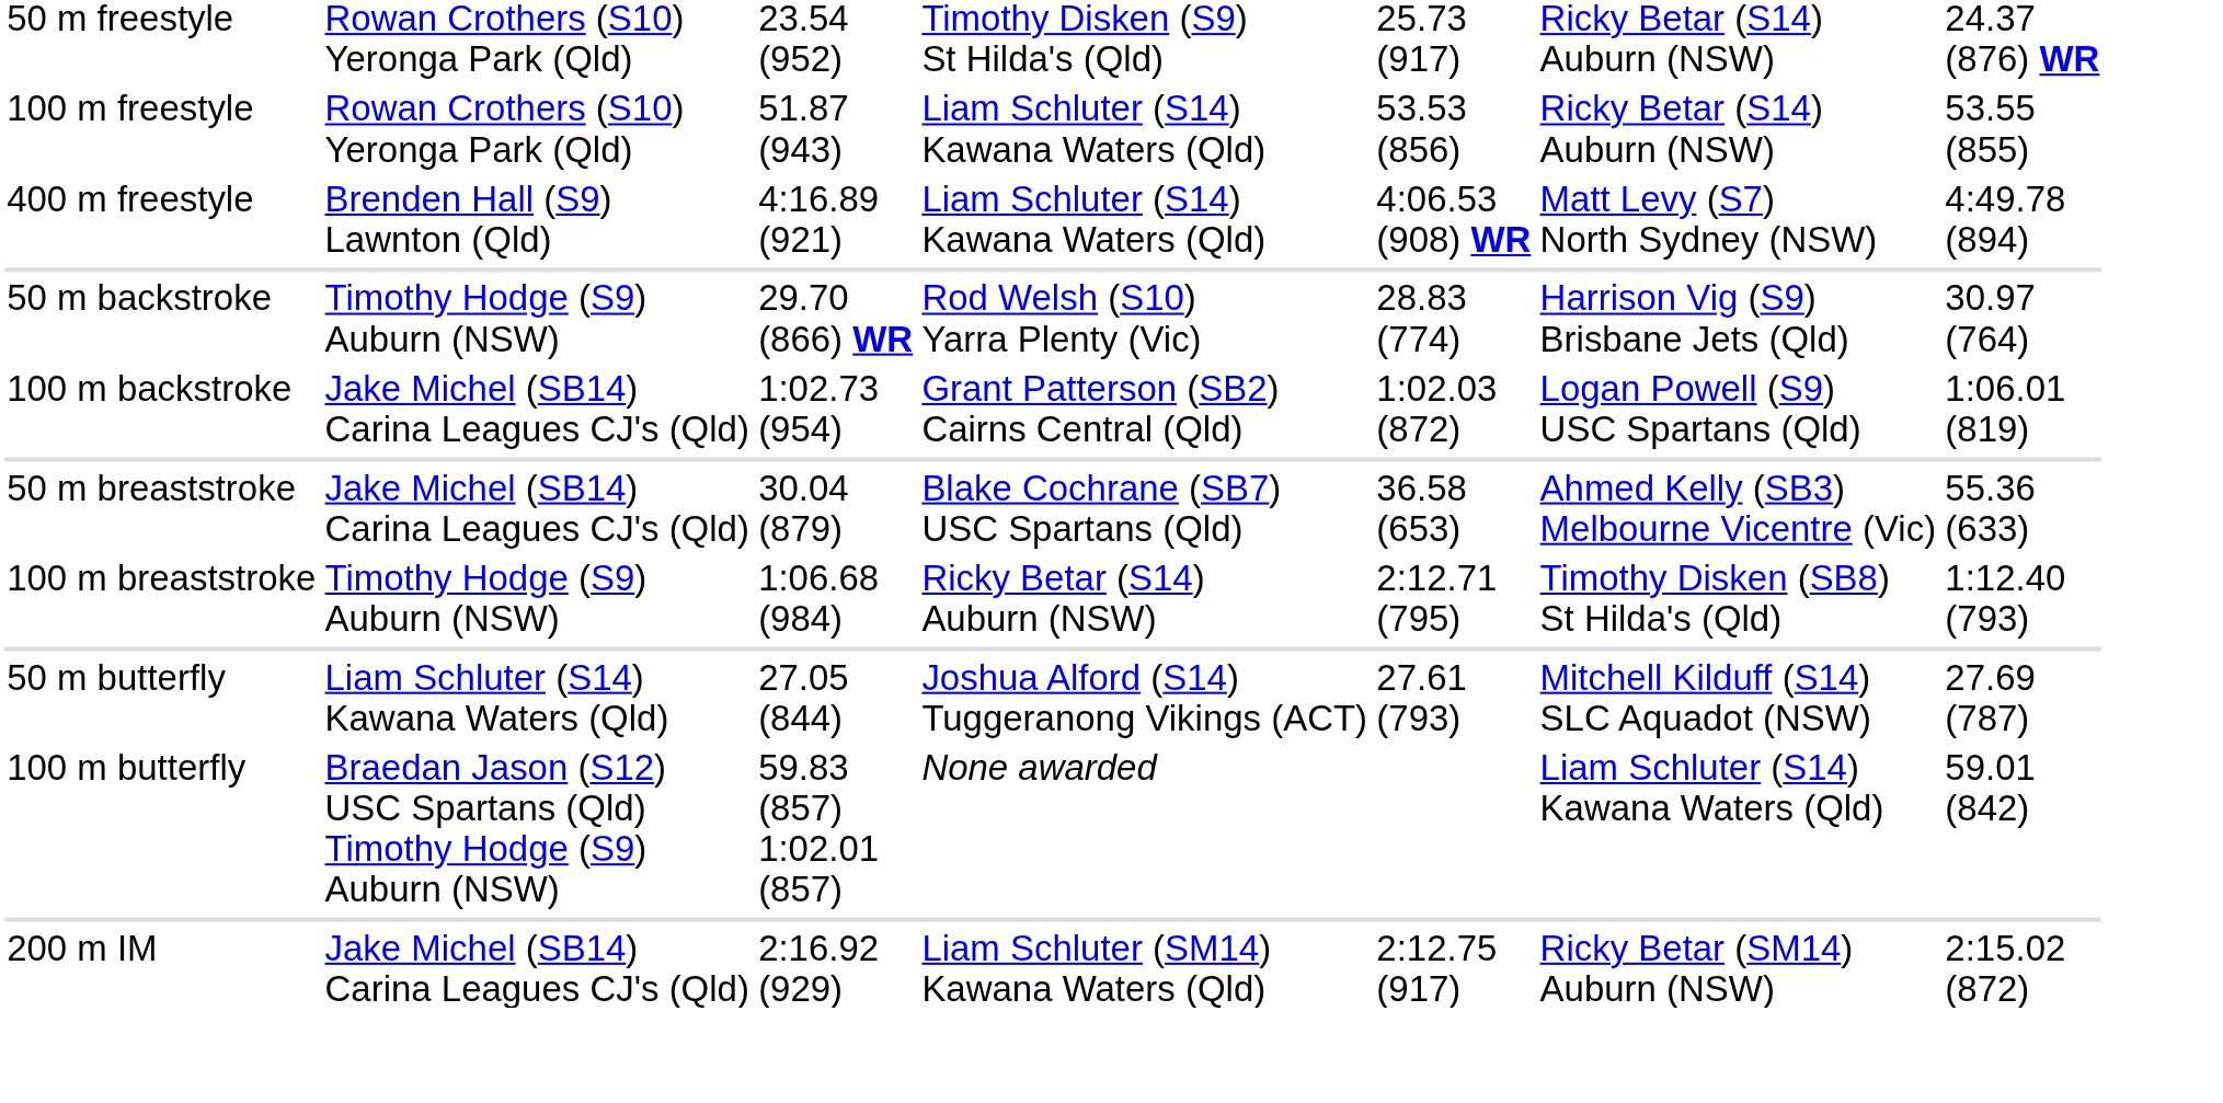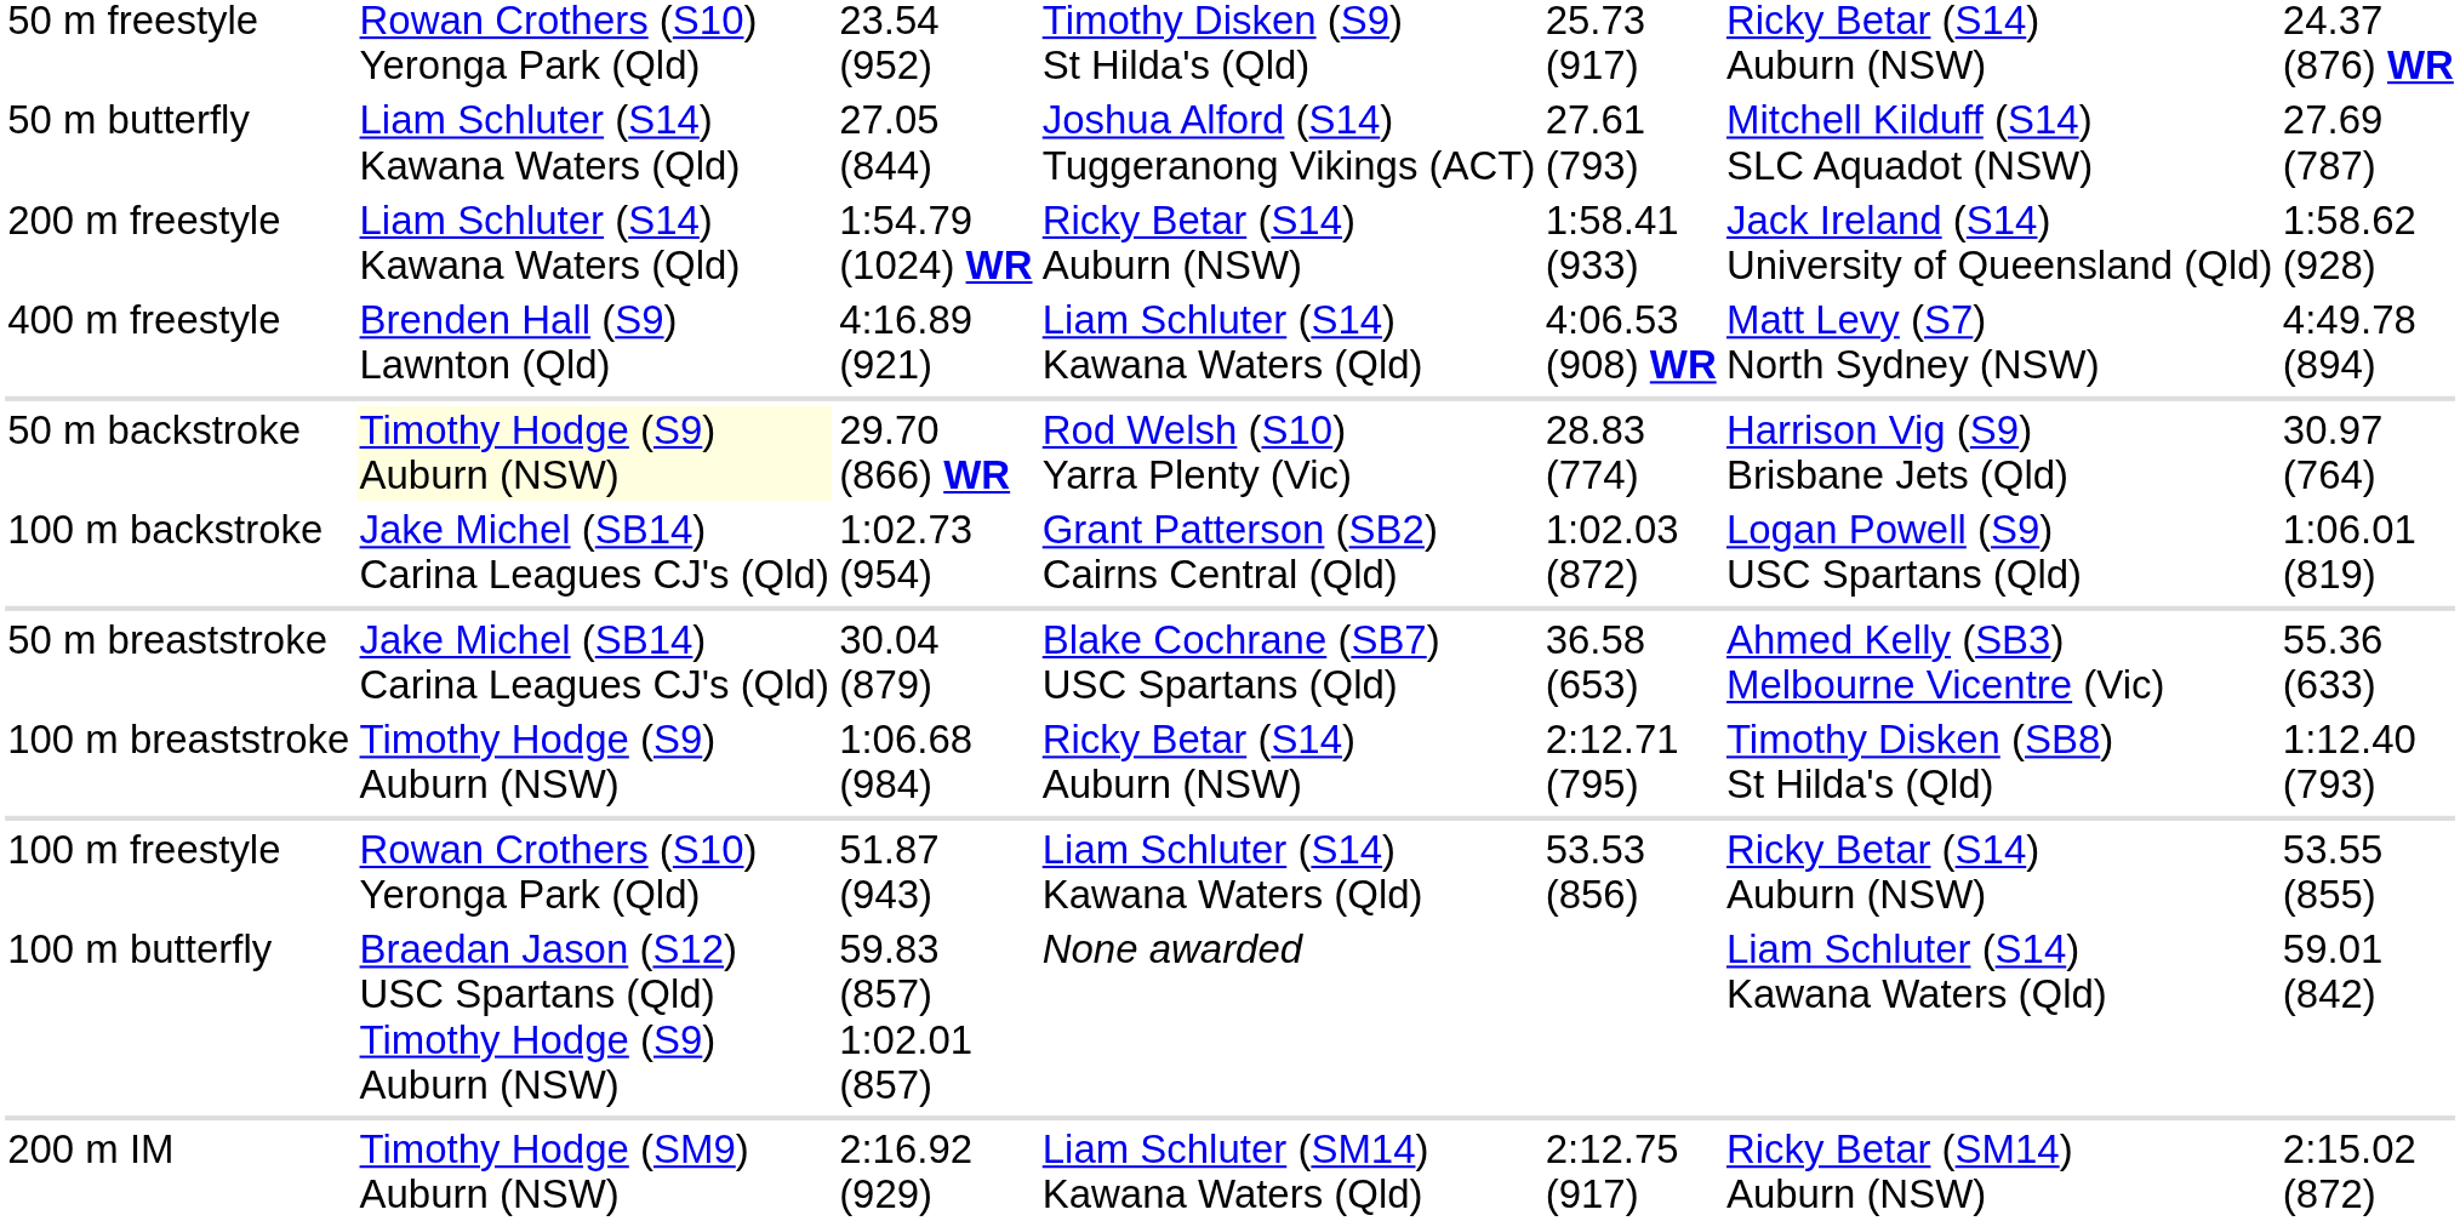rows swapped: 100 m freestyle <-> 50 m butterfly
+ row: 200 m freestyle | Liam Schluter (S14) Kawana Waters (Qld) | 1:54.79 (1024) WR | Ricky Betar (S14) Auburn (NSW) | 1:58.41 (933) | Jack Ireland (S14) University of Queensland (Qld) | 1:58.62 (928)
50 m backstroke | column 2: no background -> lightyellow background
200 m IM | column 2: Jake Michel (SB14) Carina Leagues CJ's (Qld) -> Timothy Hodge (SM9) Auburn (NSW)
